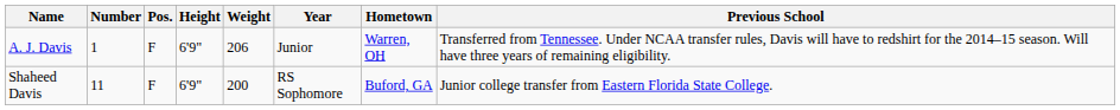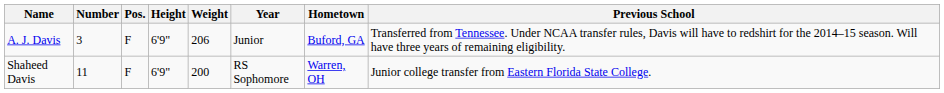A. J. Davis | Number: 1 -> 3
A. J. Davis | Hometown: Warren, OH -> Buford, GA
Shaheed Davis | Hometown: Buford, GA -> Warren, OH
